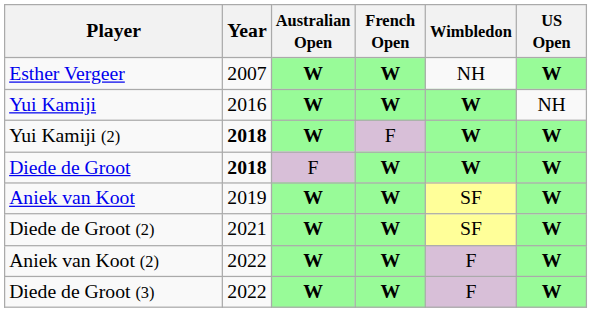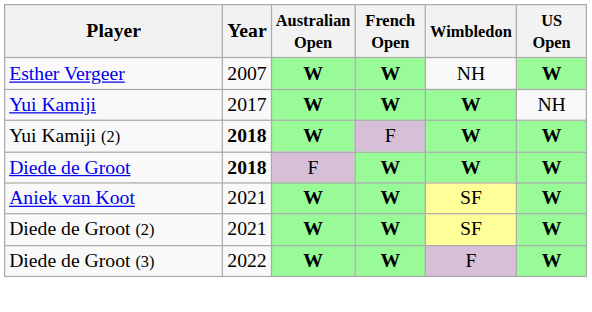Yui Kamiji | Year: 2016 -> 2017
Aniek van Koot | Year: 2019 -> 2021
- row: Aniek van Koot (2) | 2022 | W | W | F | W
